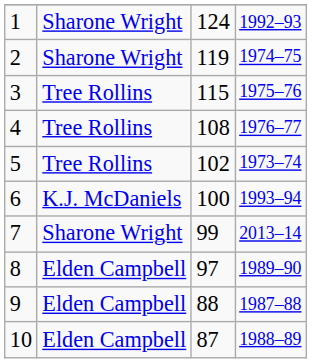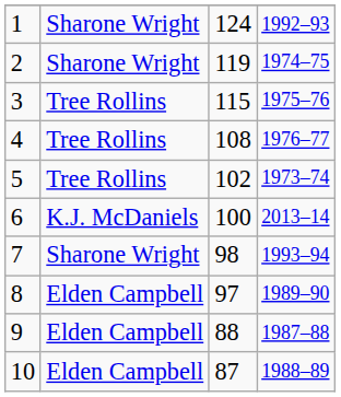6 | column 4: 1993–94 -> 2013–14
7 | column 3: 99 -> 98
7 | column 4: 2013–14 -> 1993–94
